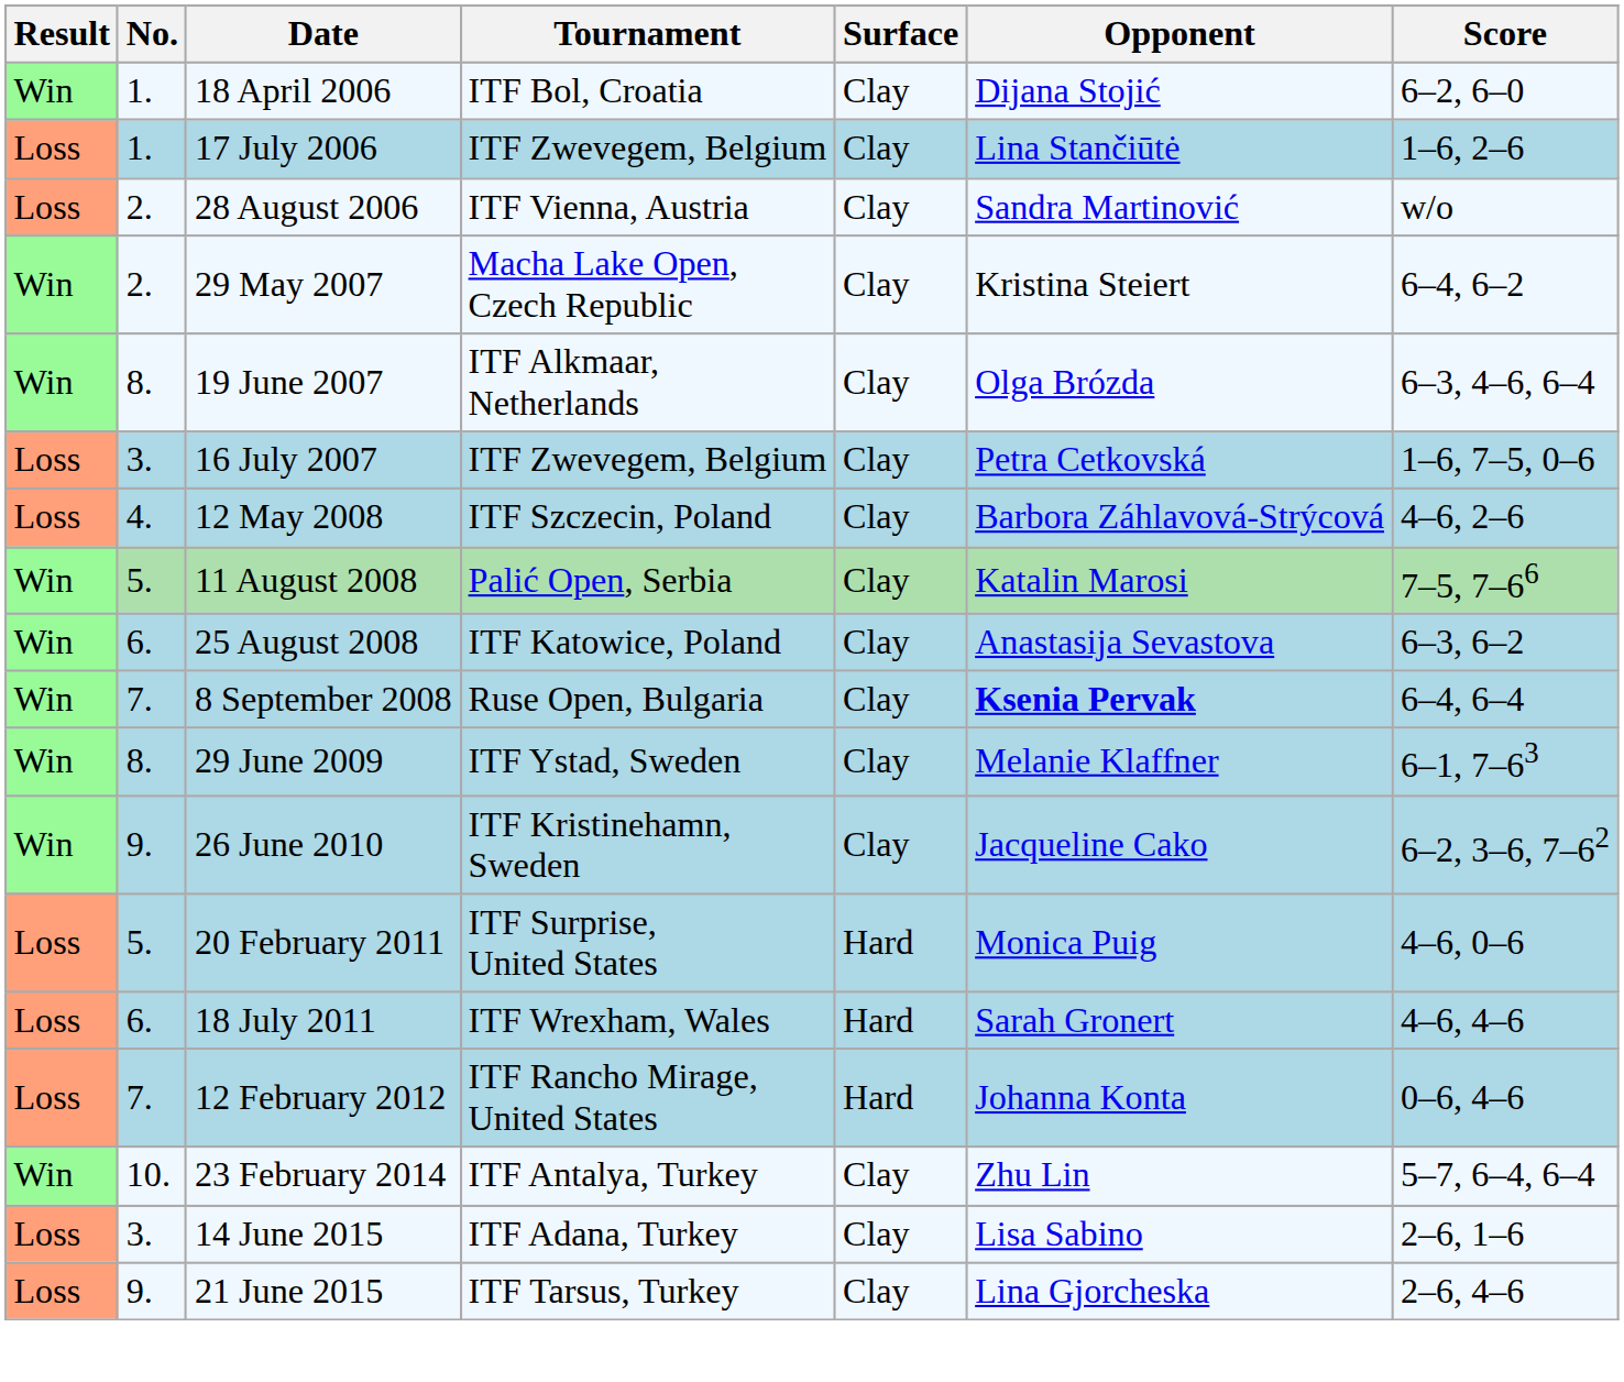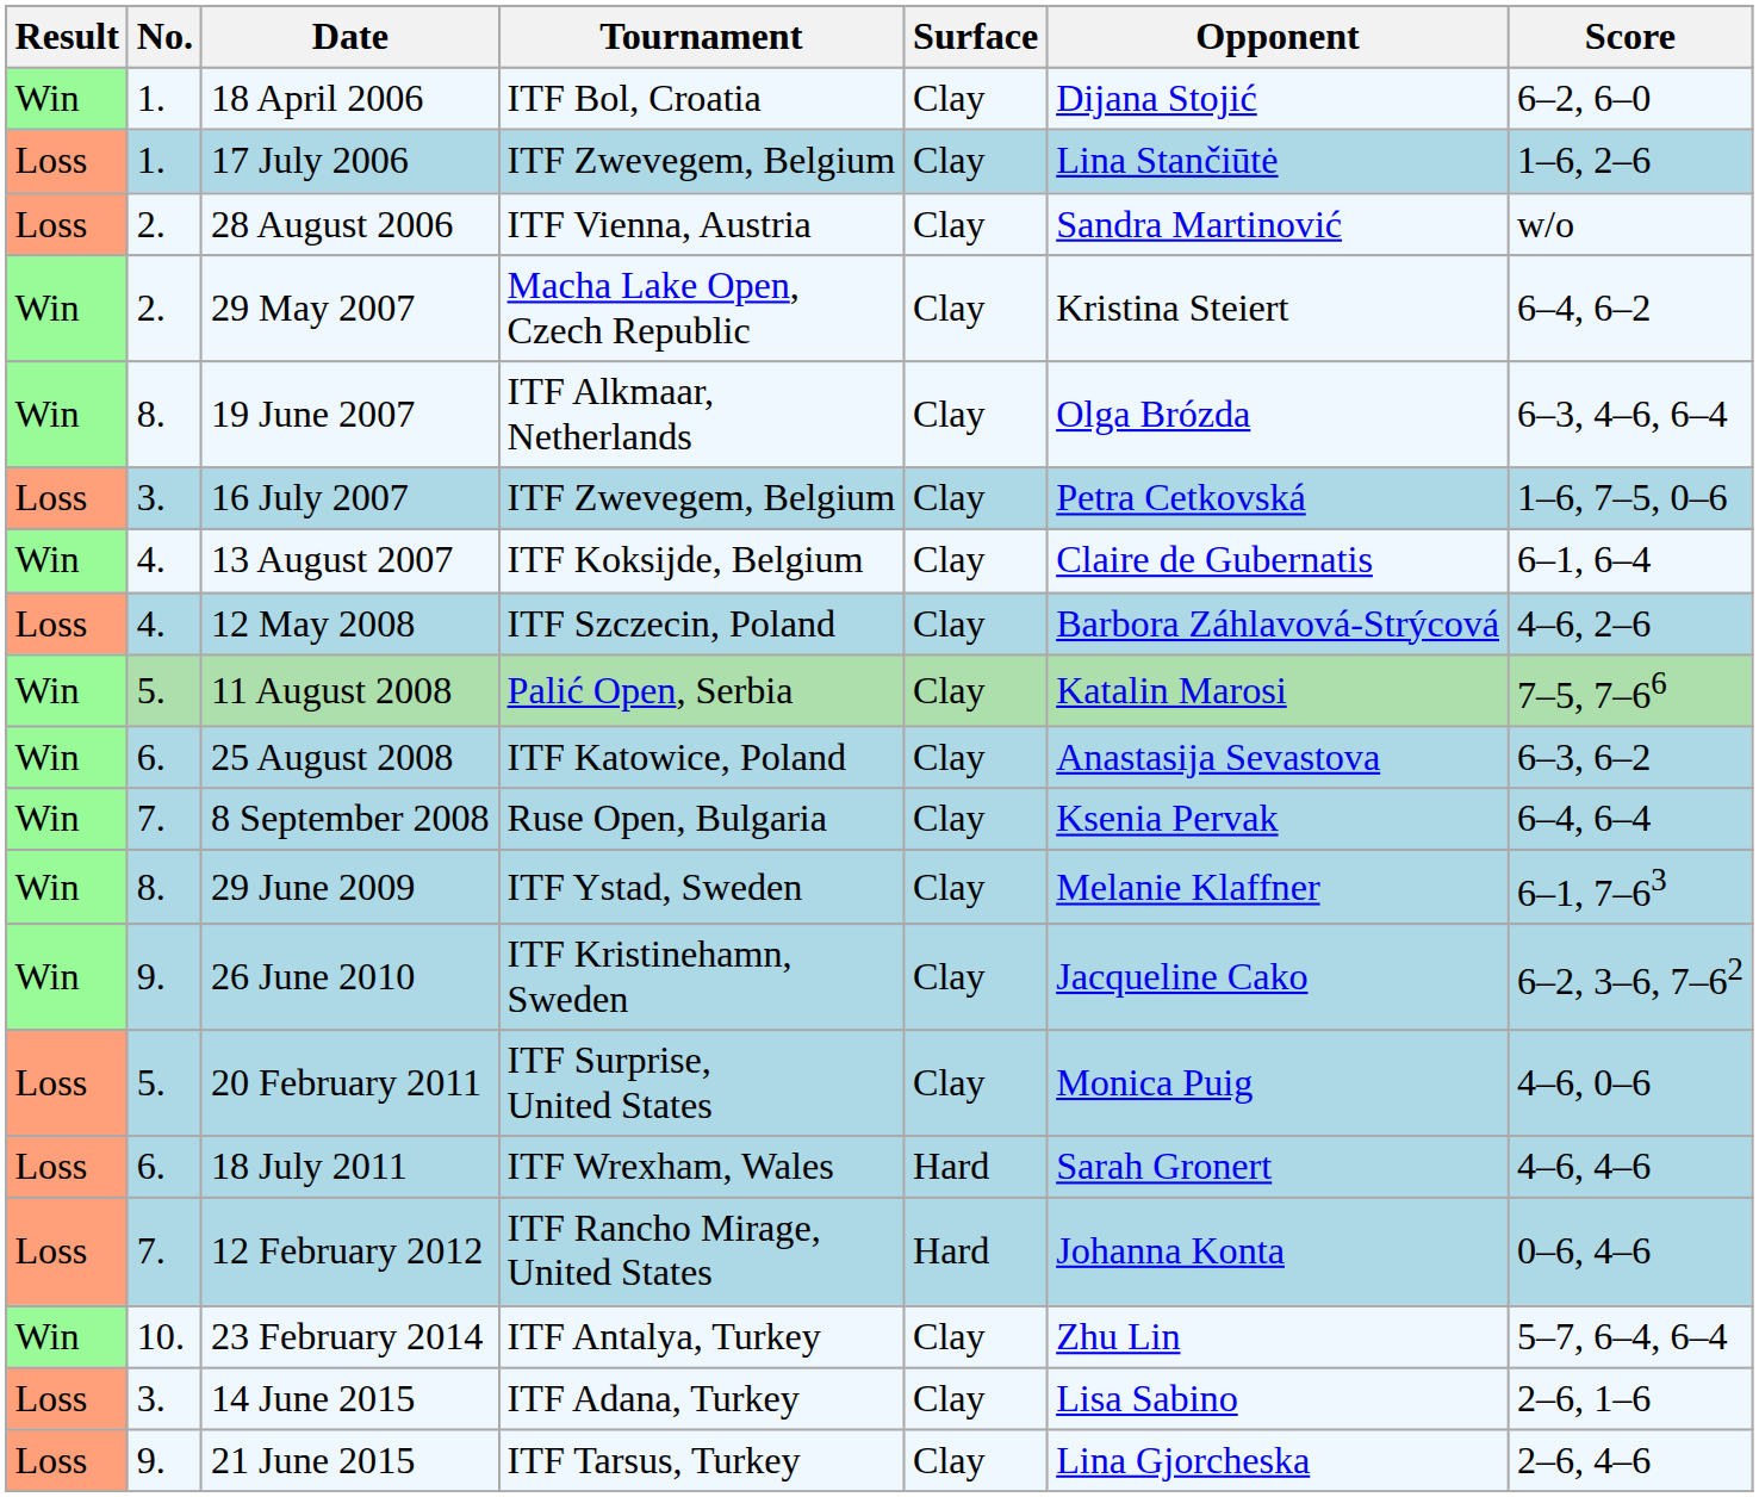+ row: Win | 4. | 13 August 2007 | ITF Koksijde, Belgium | Clay | Claire de Gubernatis | 6–1, 6–4
8 September 2008 | Opponent: bold -> normal
20 February 2011 | Surface: Hard -> Clay
